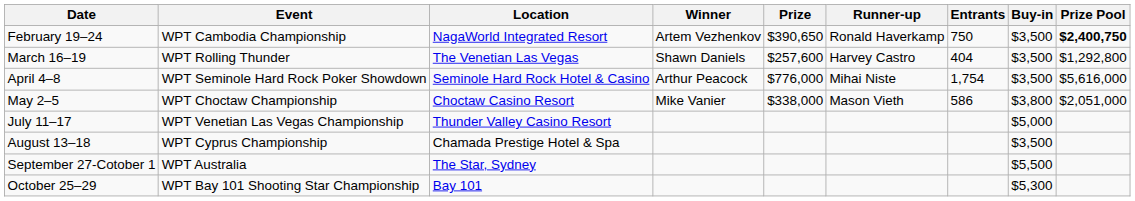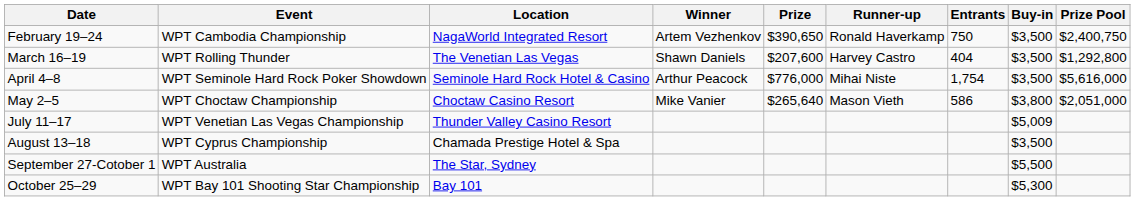February 19–24 | Prize Pool: bold -> normal
March 16–19 | Prize: $257,600 -> $207,600
May 2–5 | Prize: $338,000 -> $265,640
July 11–17 | Buy-in: $5,000 -> $5,009
